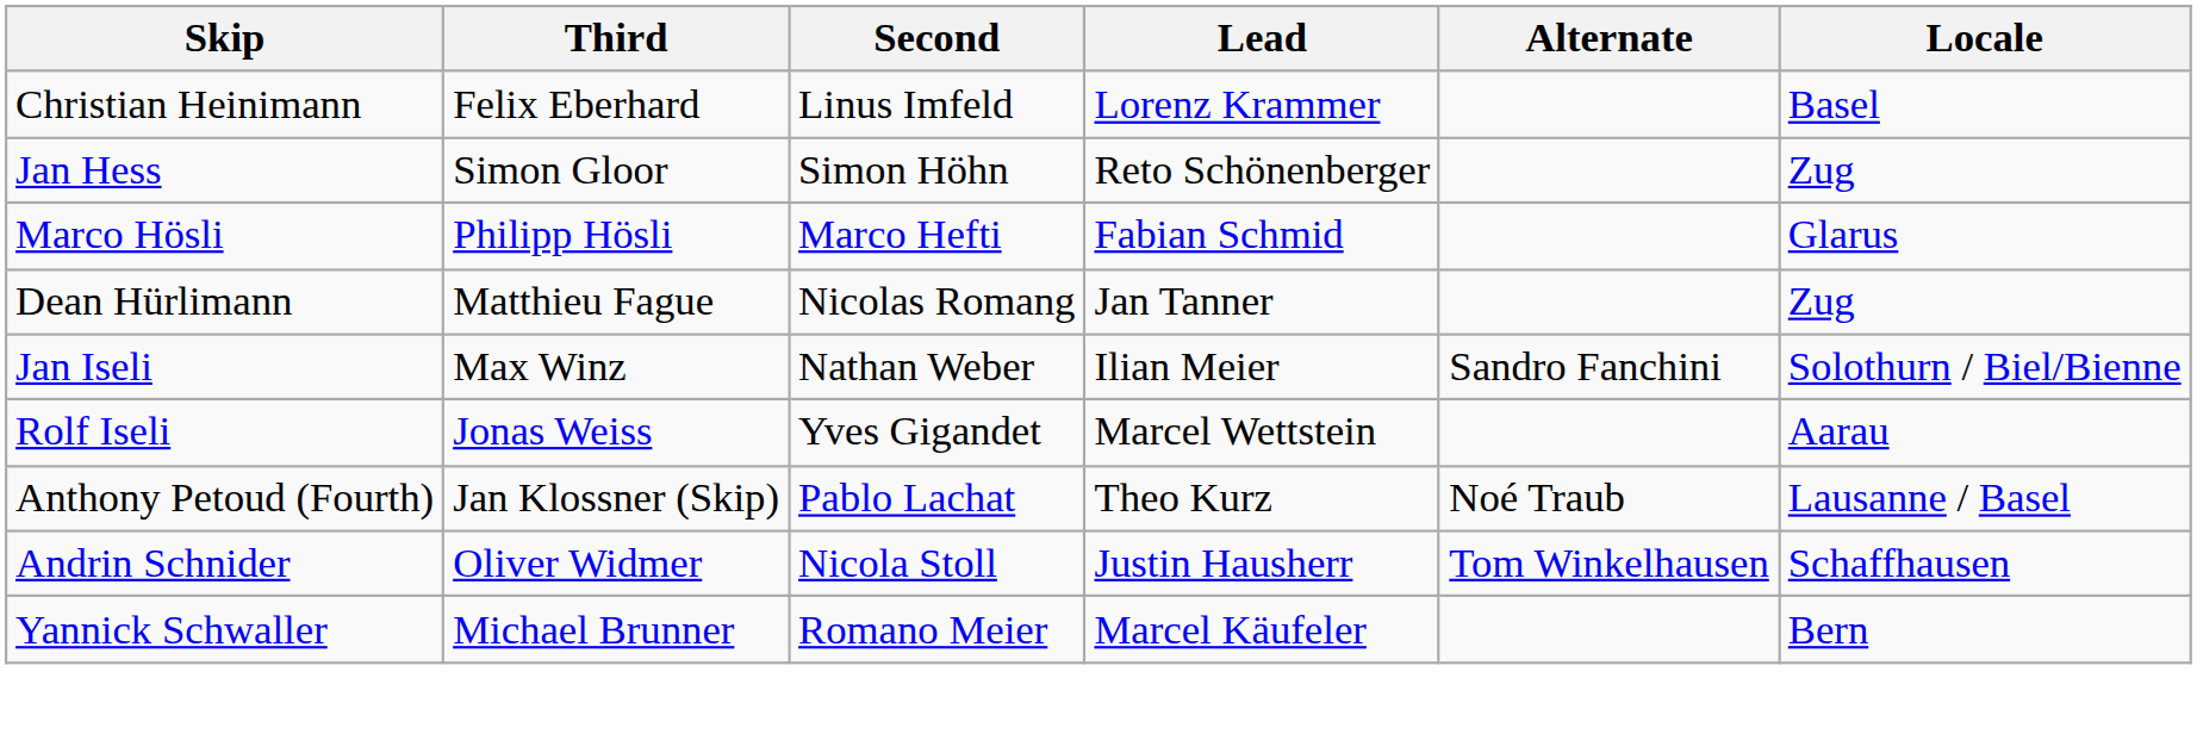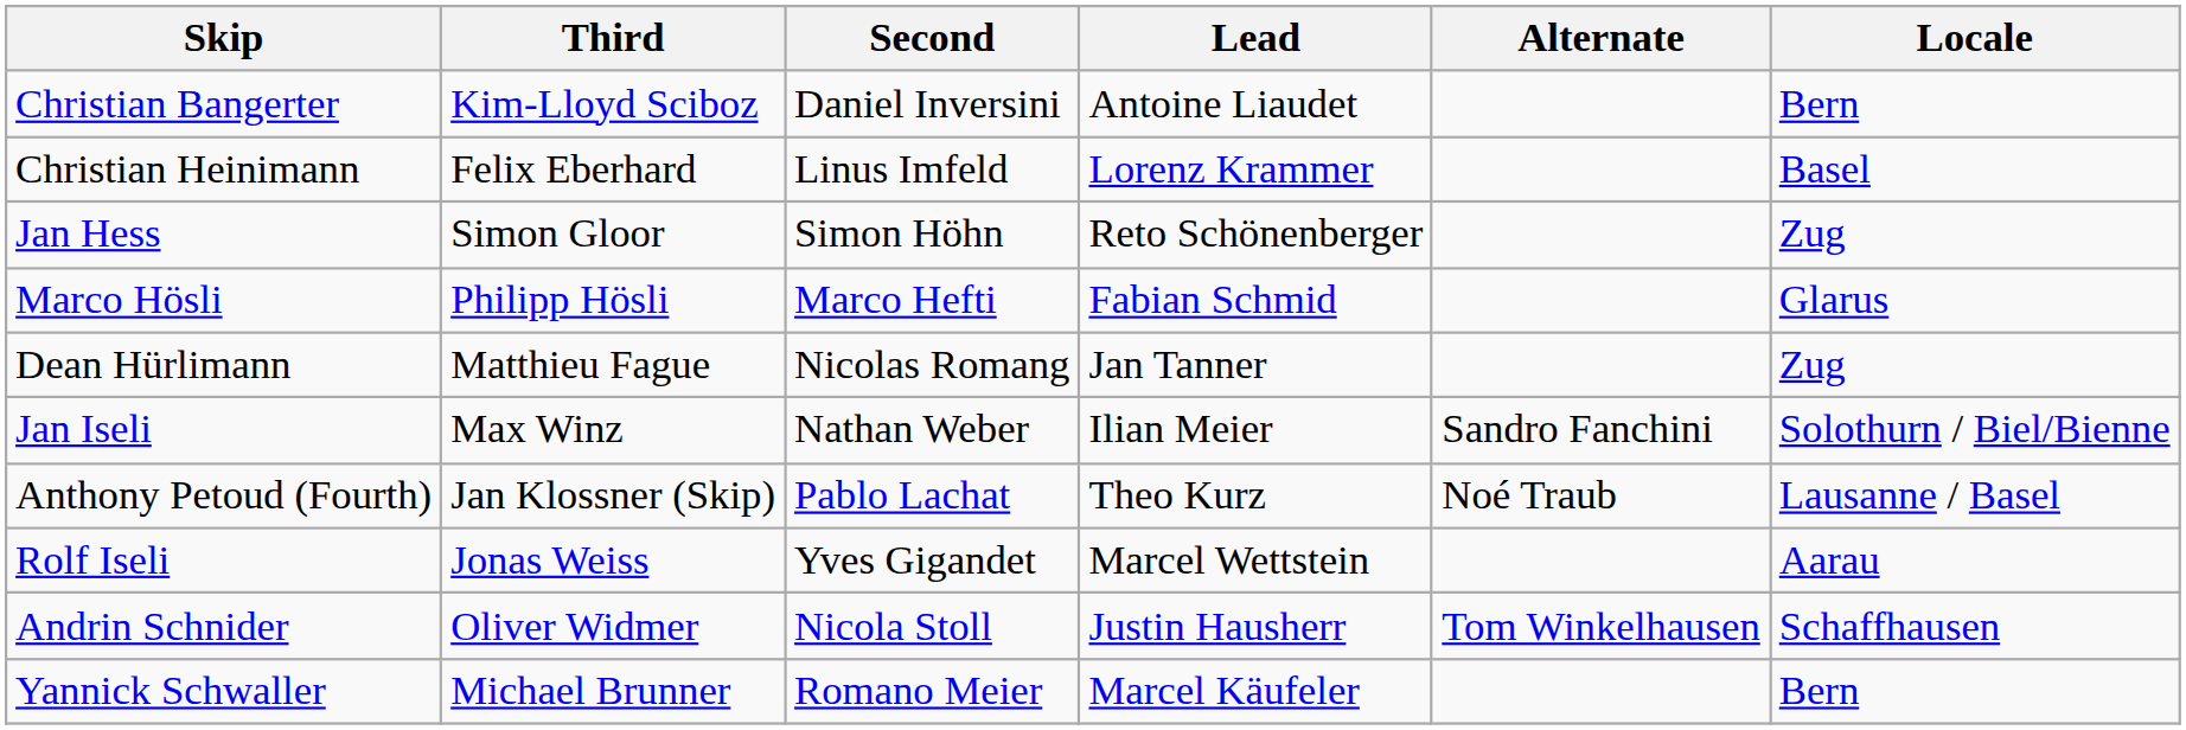+ row: Christian Bangerter | Kim-Lloyd Sciboz | Daniel Inversini | Antoine Liaudet | Bern
rows swapped: Rolf Iseli <-> Anthony Petoud (Fourth)
